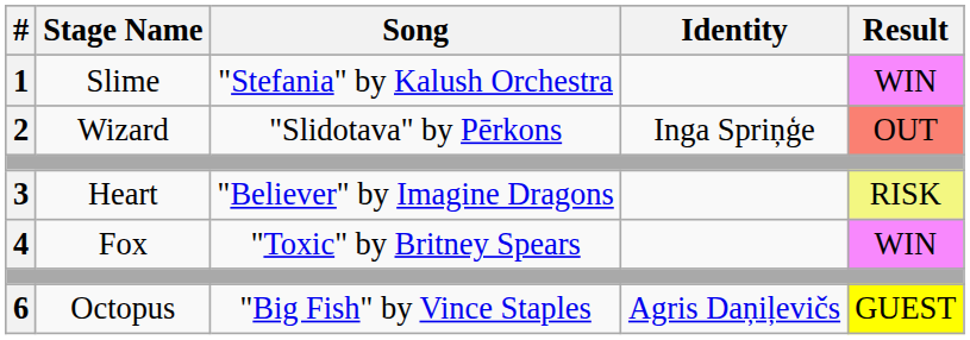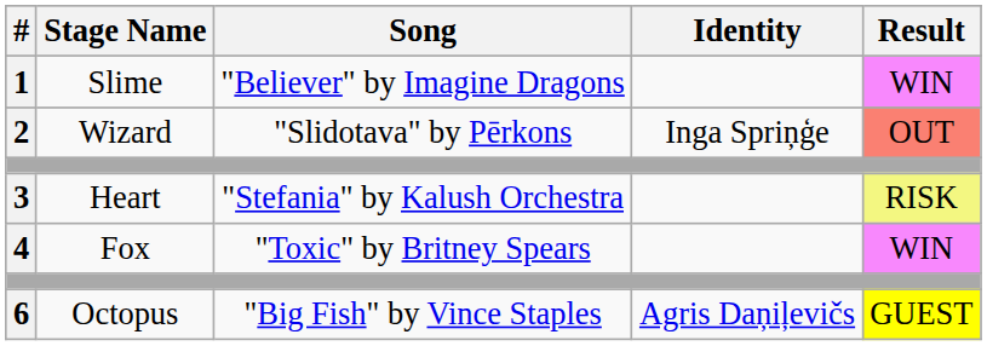1 | Song: "Stefania" by Kalush Orchestra -> "Believer" by Imagine Dragons
3 | Song: "Believer" by Imagine Dragons -> "Stefania" by Kalush Orchestra
